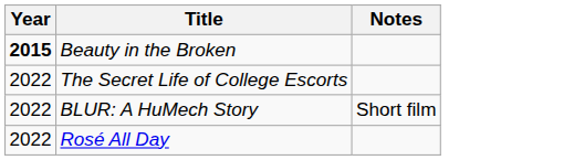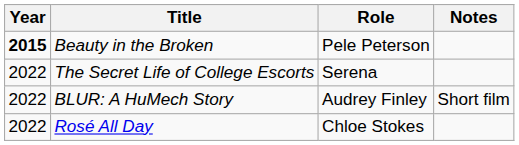+ column: Role | Pele Peterson | Serena | Audrey Finley | Chloe Stokes
